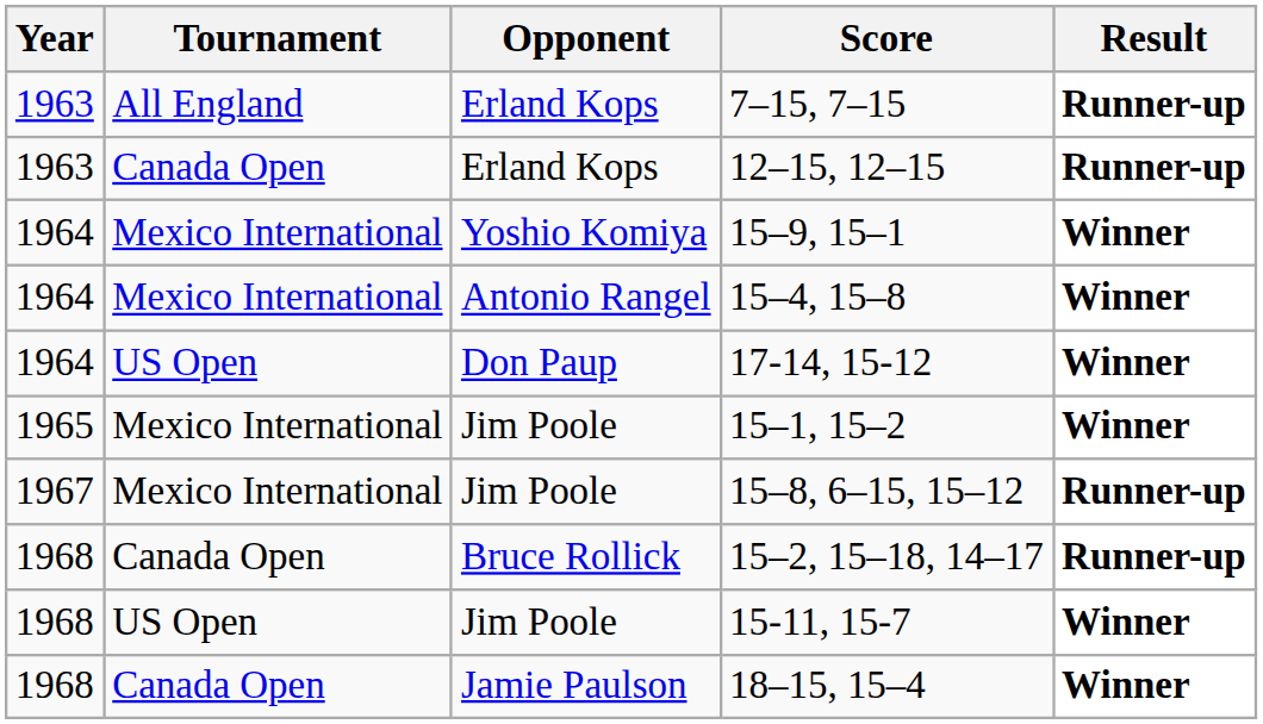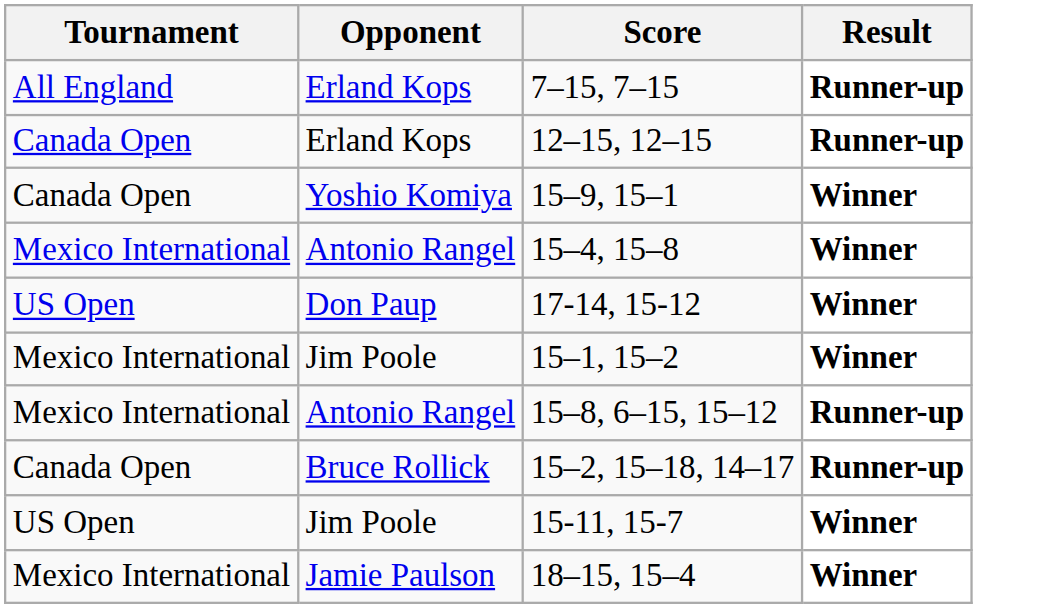- column: Year | 1963 | 1963 | 1964 | 1964 | 1964 | 1965 | 1967 | 1968 | 1968 | 1968
15–9, 15–1 | Tournament: Mexico International -> Canada Open
15–8, 6–15, 15–12 | Opponent: Jim Poole -> Antonio Rangel
18–15, 15–4 | Tournament: Canada Open -> Mexico International
